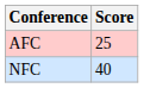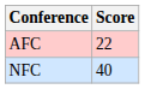AFC | Score: 25 -> 22
